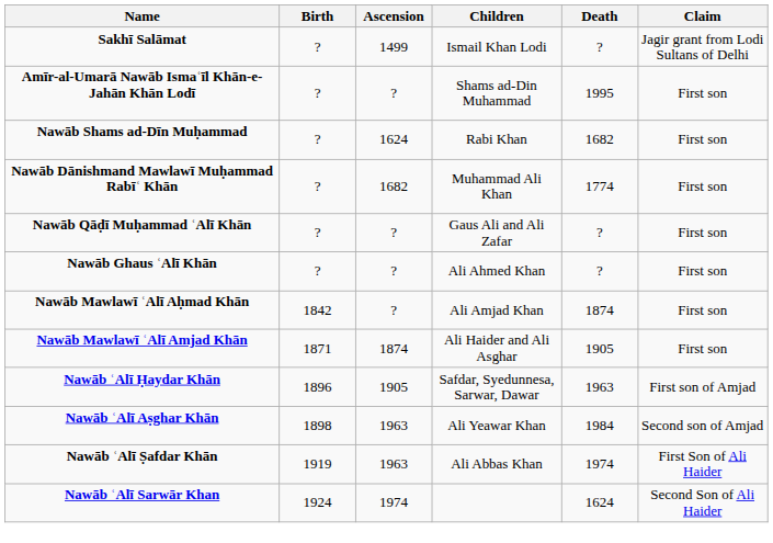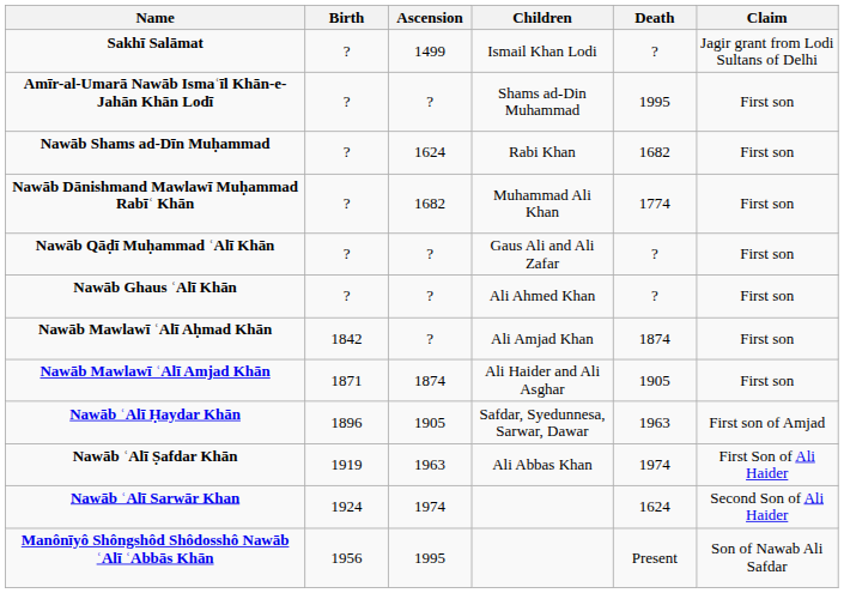- row: Nawāb ʿAlī Aṣghar Khān | 1898 | 1963 | Ali Yeawar Khan | 1984 | Second son of Amjad
+ row: Manônīyô Shôngshôd Shôdosshô Nawāb ʿAlī ʿAbbās Khān | 1956 | 1995 | Present | Son of Nawab Ali Safdar
